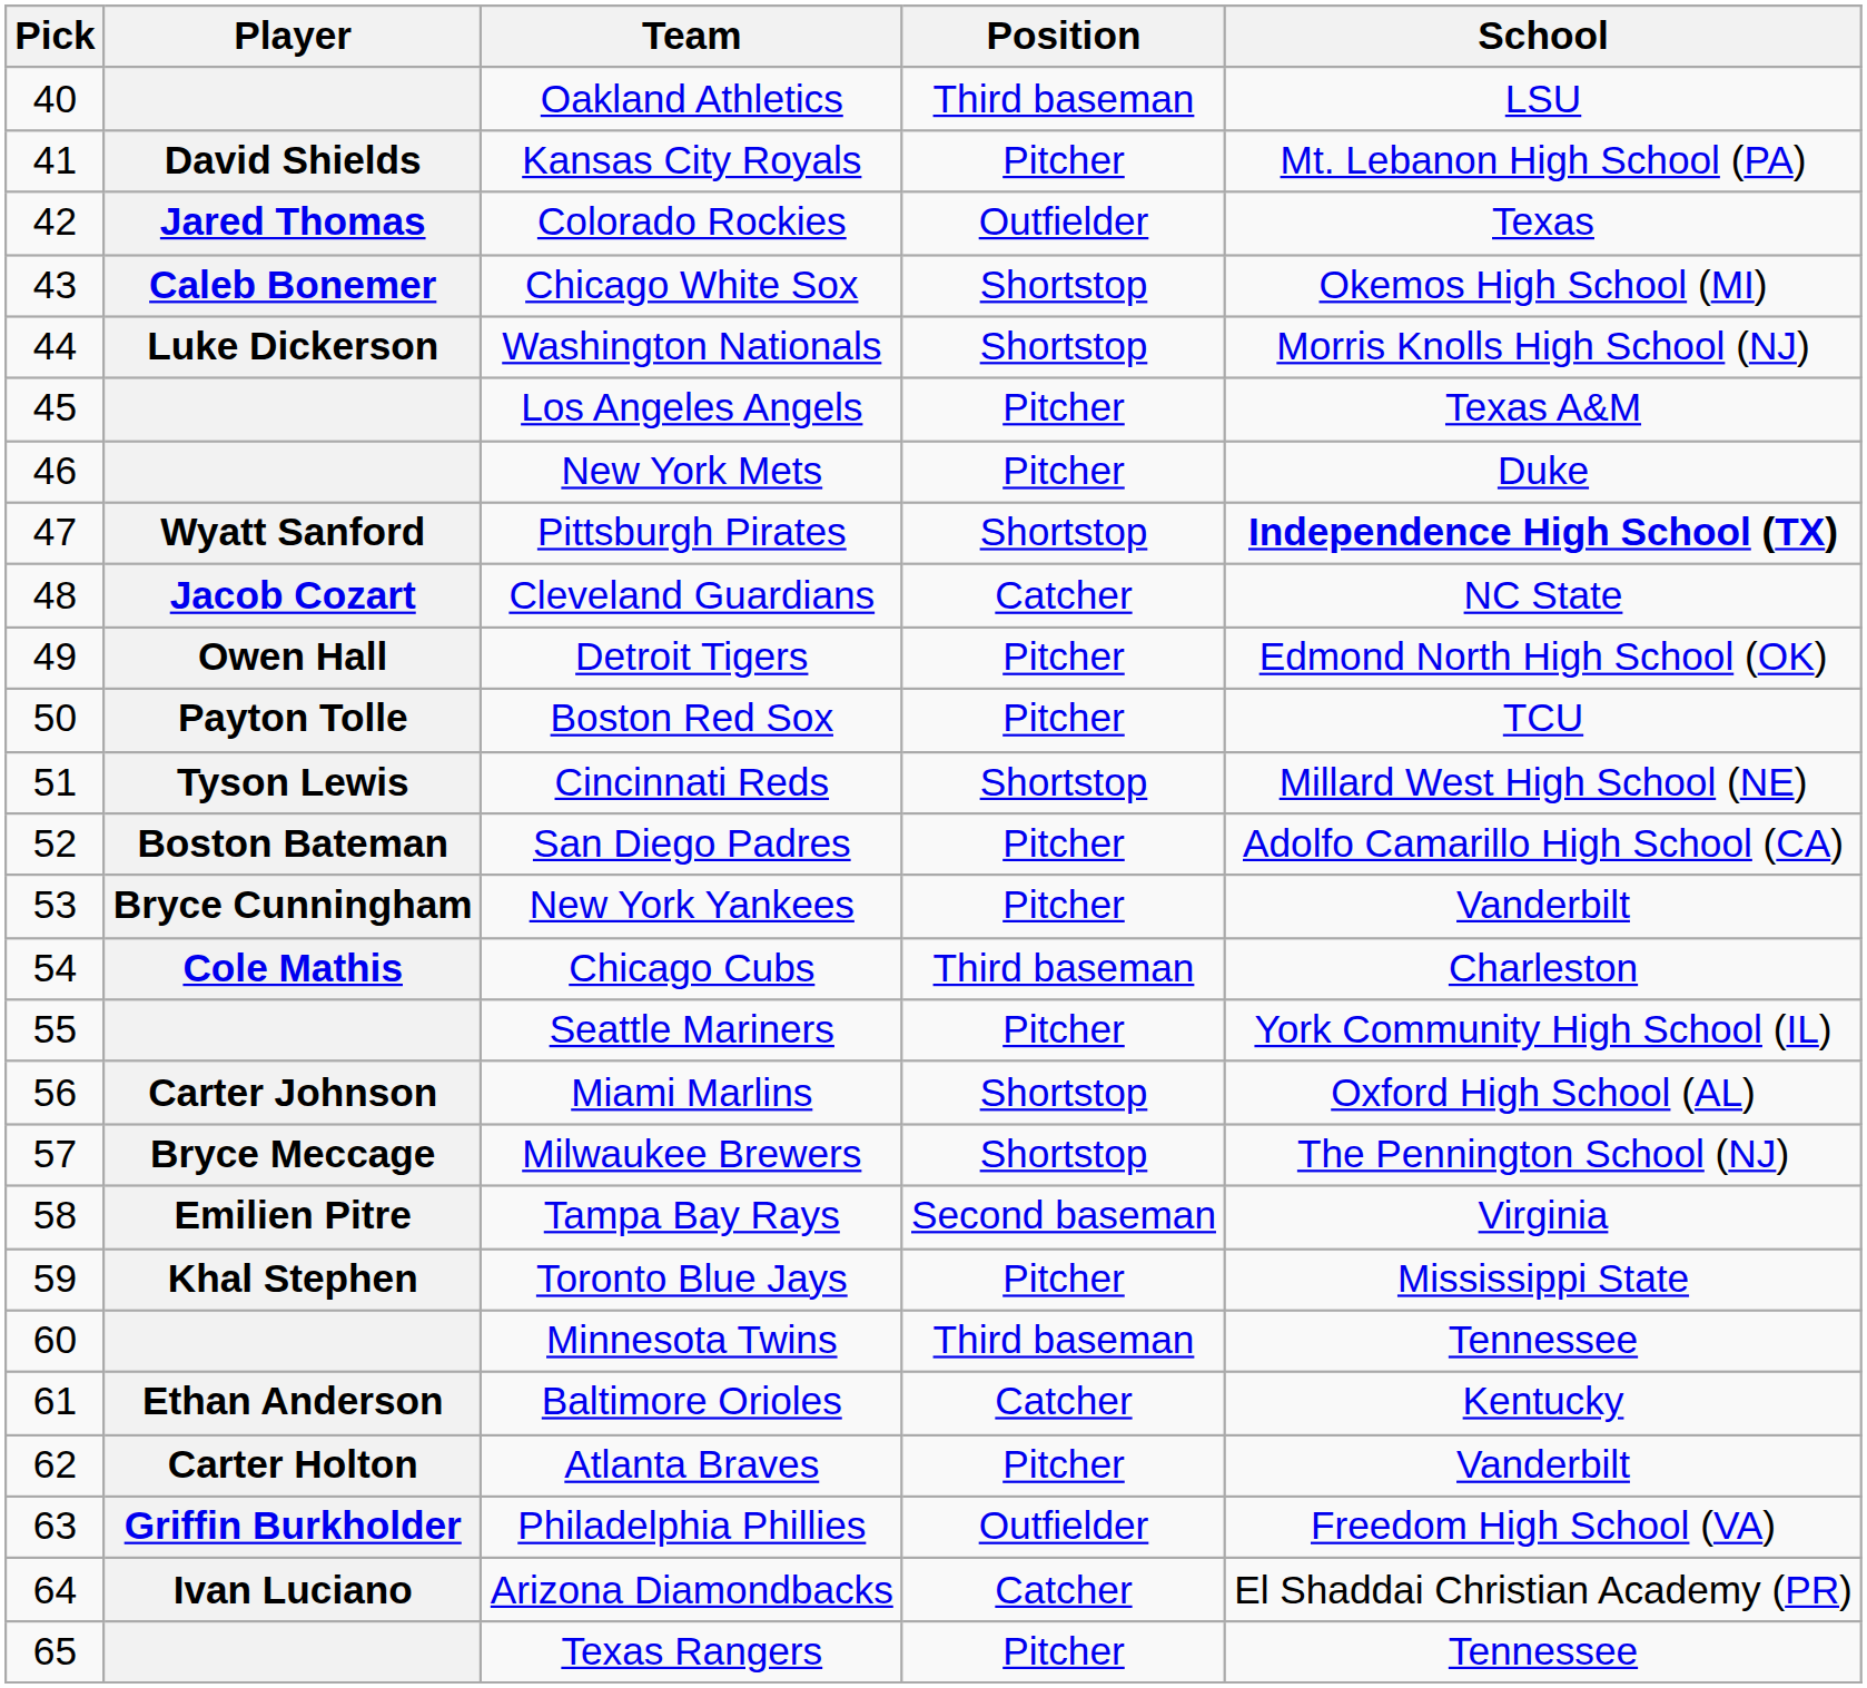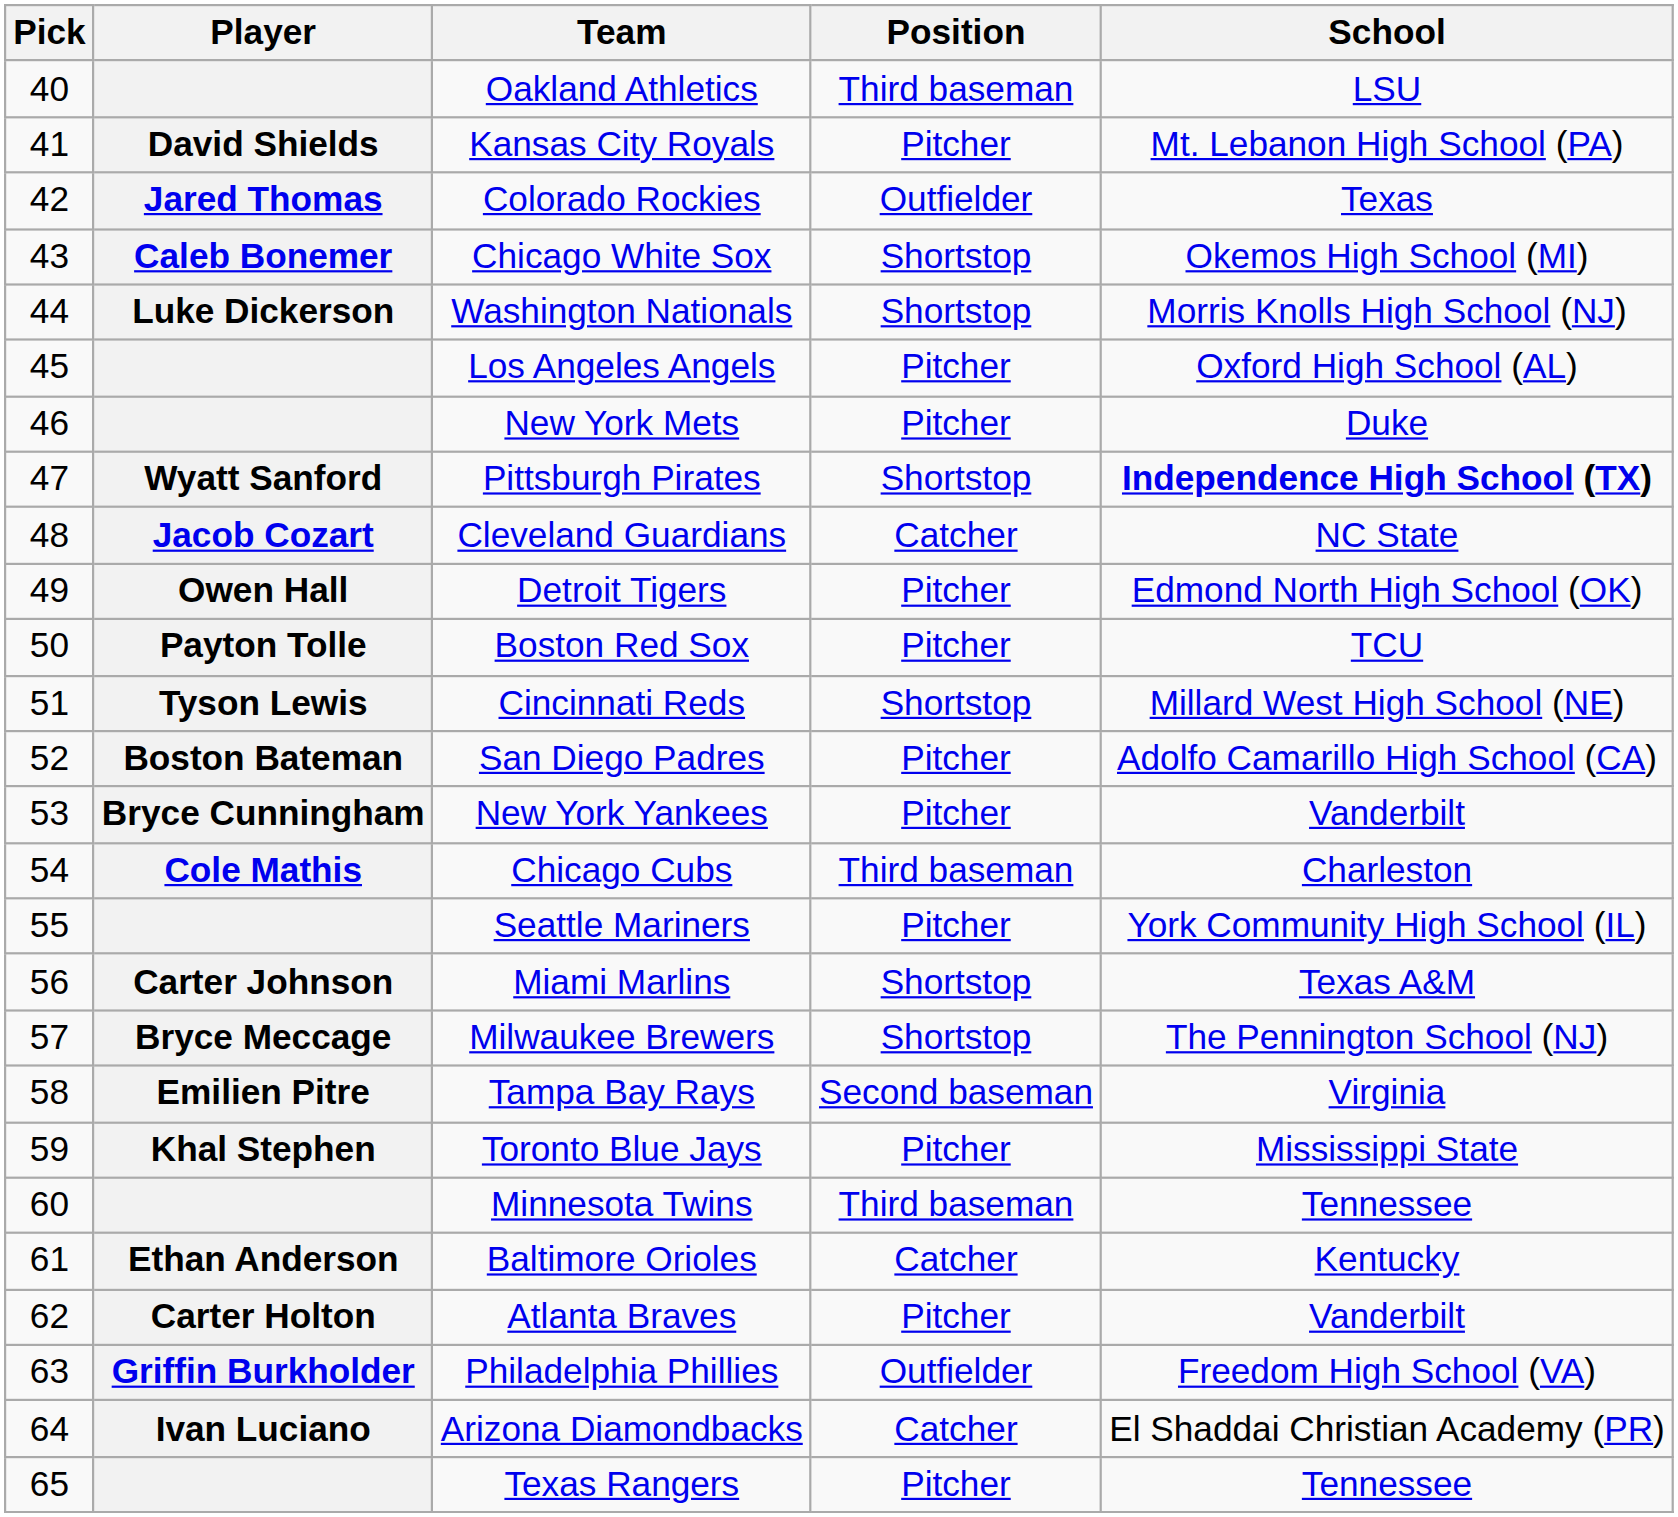Los Angeles Angels | School: Texas A&M -> Oxford High School (AL)
Miami Marlins | School: Oxford High School (AL) -> Texas A&M
